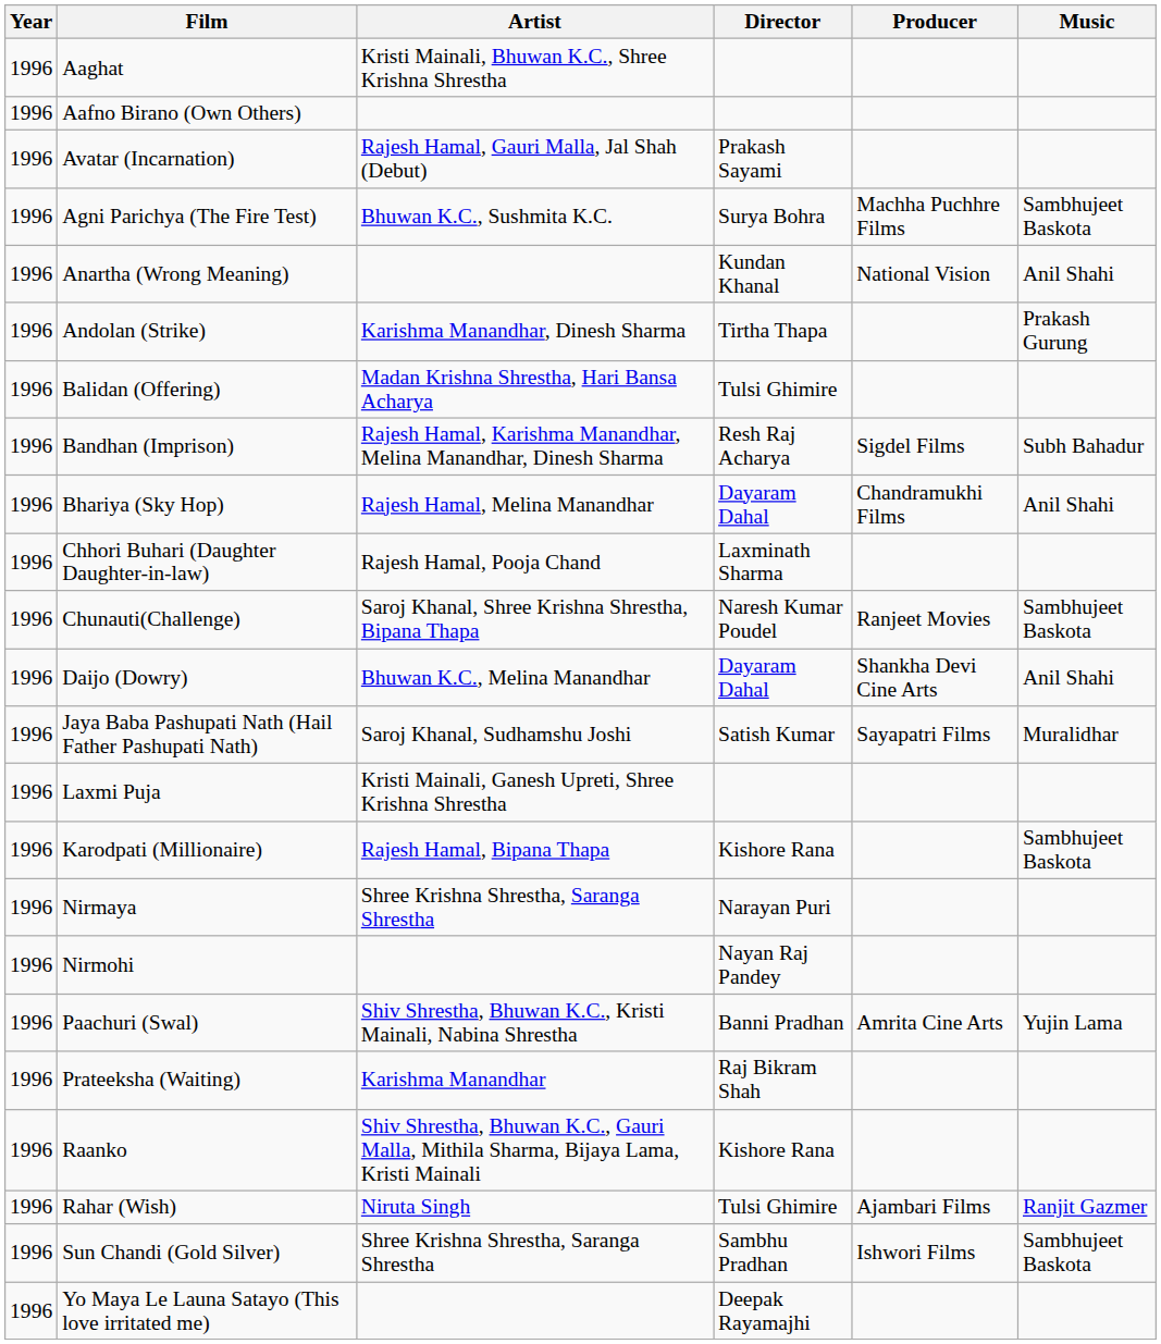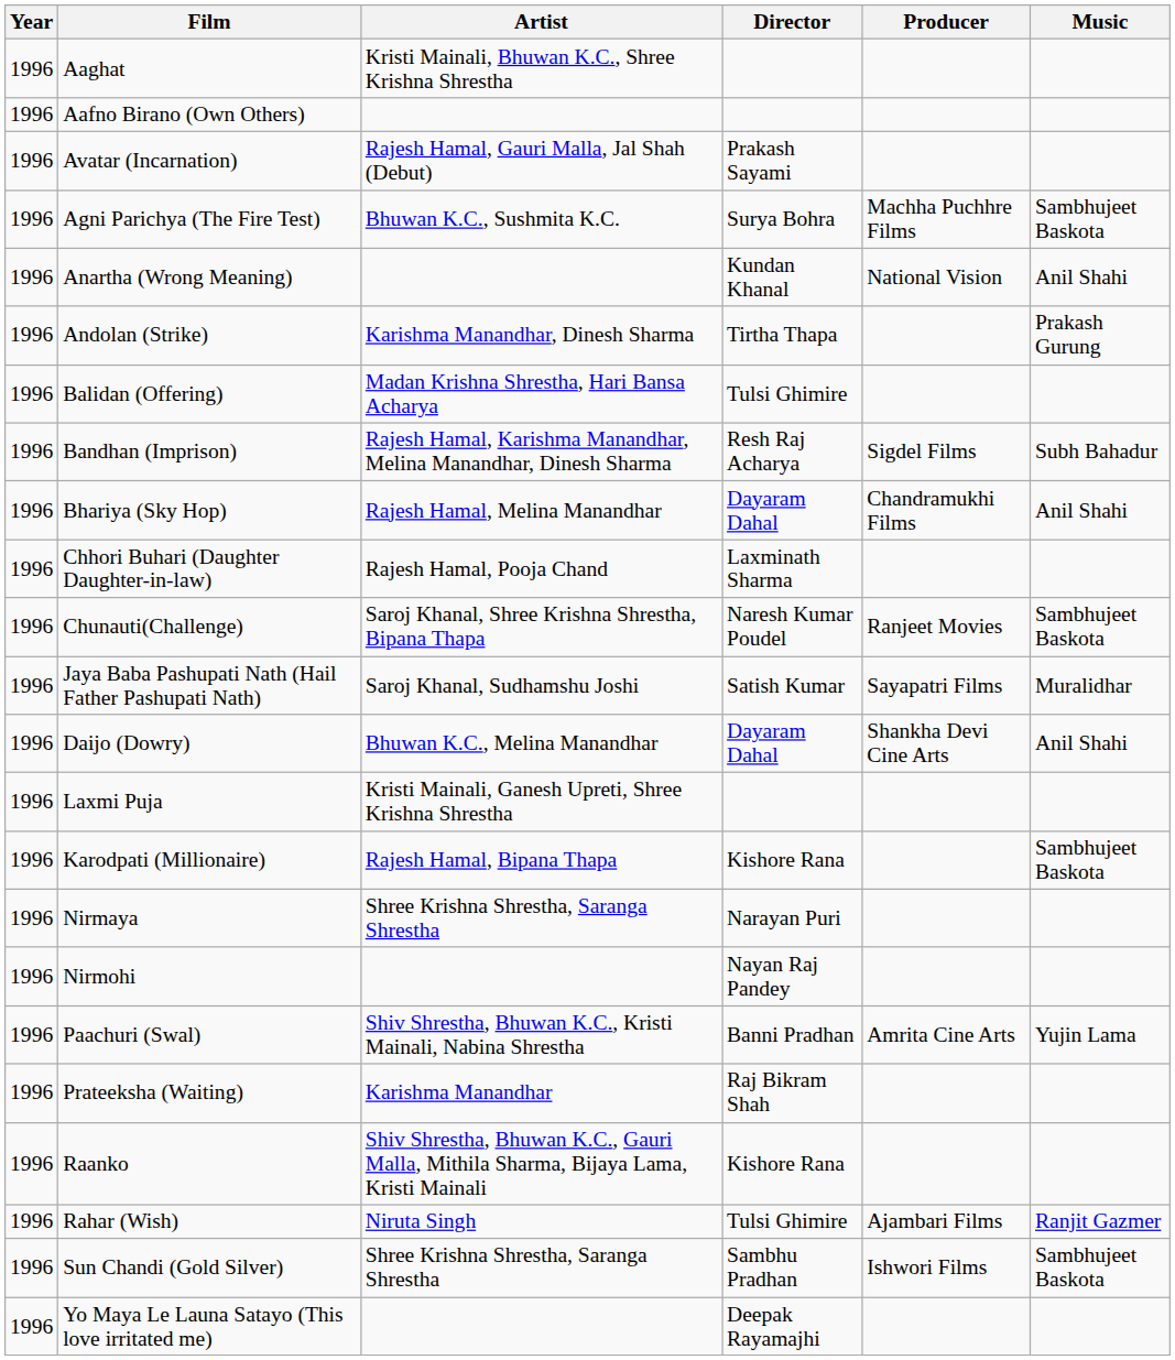rows swapped: Daijo (Dowry) <-> Jaya Baba Pashupati Nath (Hail Father Pashupati Nath)
